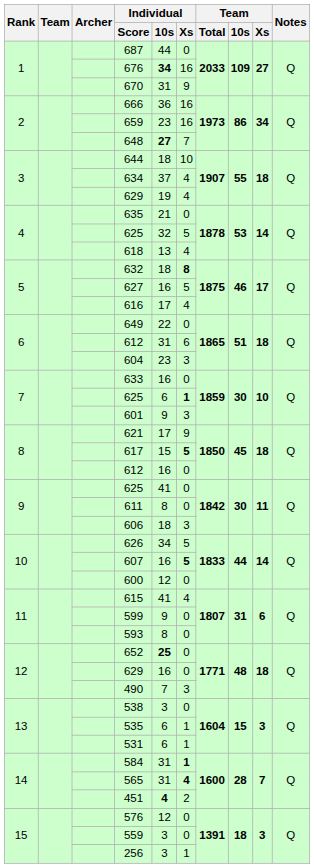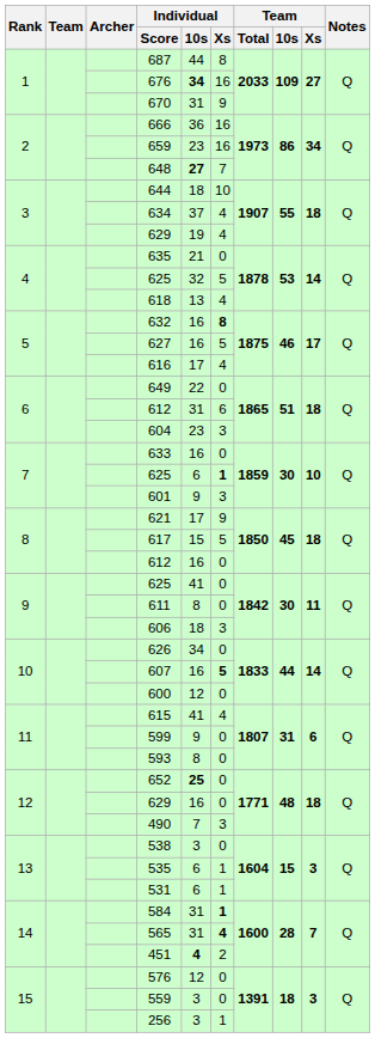687 | Individual / Xs: 0 -> 8
632 | Individual / 10s: 18 -> 16
617 | Individual / Xs: bold -> normal
626 | Individual / Xs: 5 -> 0
